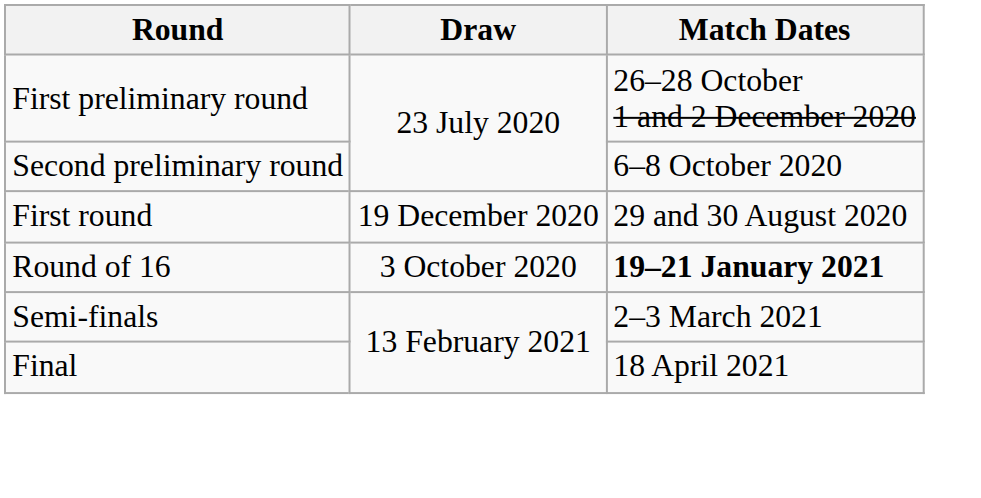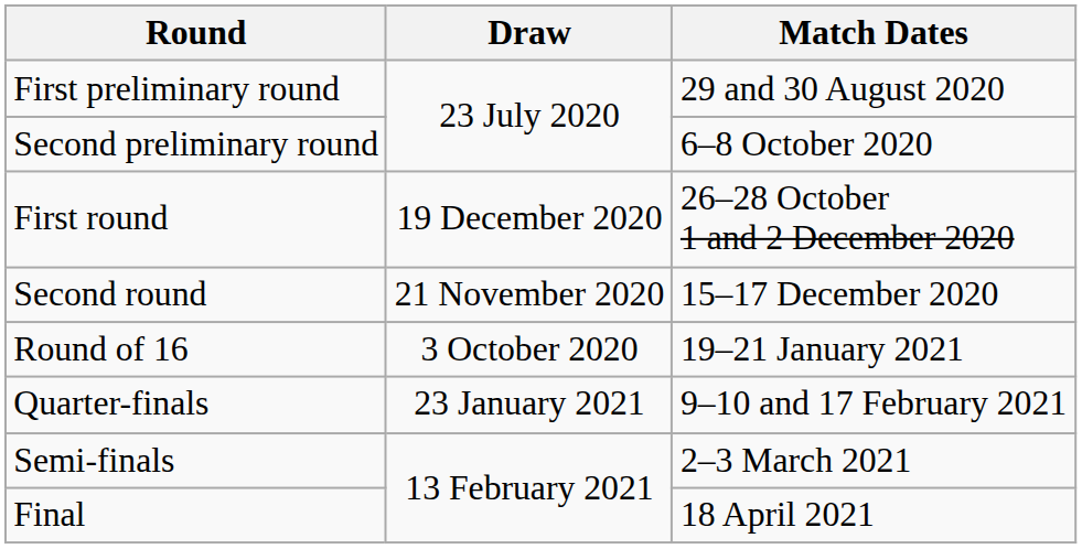First preliminary round | Match Dates: 26–28 October 1 and 2 December 2020 -> 29 and 30 August 2020
First round | Match Dates: 29 and 30 August 2020 -> 26–28 October 1 and 2 December 2020
+ row: Second round | 21 November 2020 | 15–17 December 2020
Round of 16 | Match Dates: bold -> normal
+ row: Quarter-finals | 23 January 2021 | 9–10 and 17 February 2021
